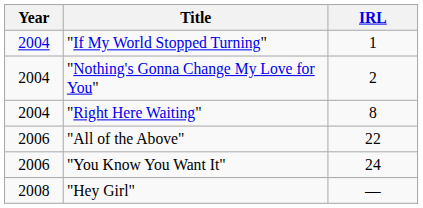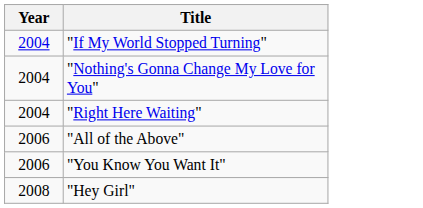- column: IRL | 1 | 2 | 8 | 22 | 24 | —
